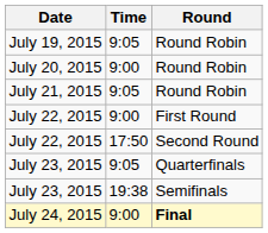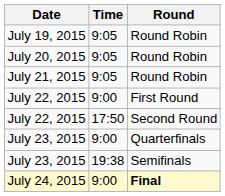July 20, 2015 | Time: 9:00 -> 9:05
July 23, 2015 / Quarterfinals | Time: 9:05 -> 9:00
